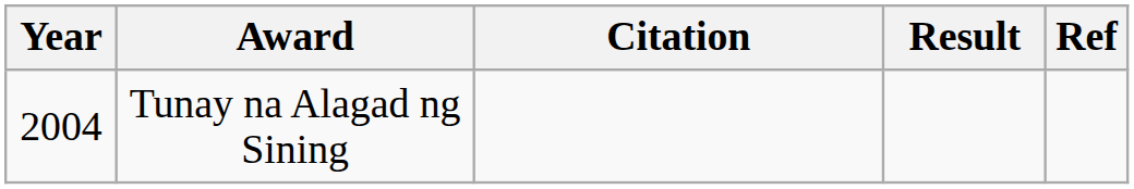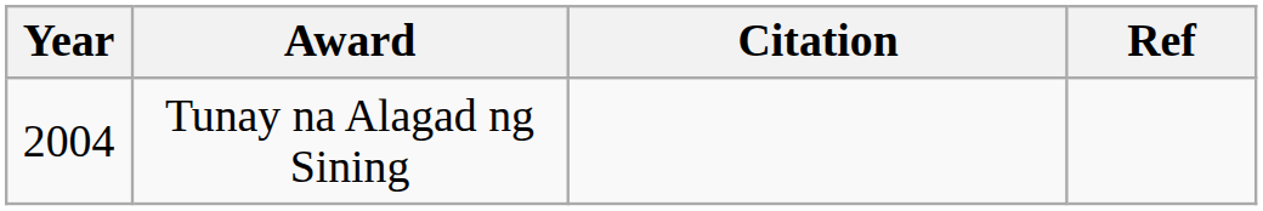- column: Result
